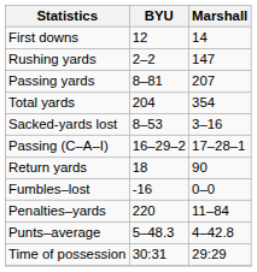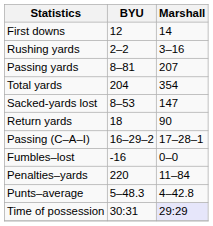Rushing yards | Marshall: 147 -> 3–16
Sacked-yards lost | Marshall: 3–16 -> 147
rows swapped: Return yards <-> Passing (C–A–I)
Time of possession | Marshall: no background -> lavender background
